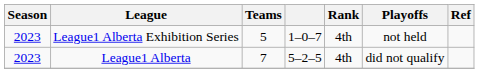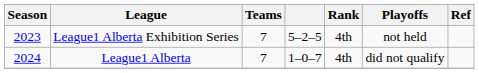League1 Alberta Exhibition Series | Teams: 5 -> 7
League1 Alberta Exhibition Series | column 4: 1–0–7 -> 5–2–5
League1 Alberta | Season: 2023 -> 2024
League1 Alberta | column 4: 5–2–5 -> 1–0–7
